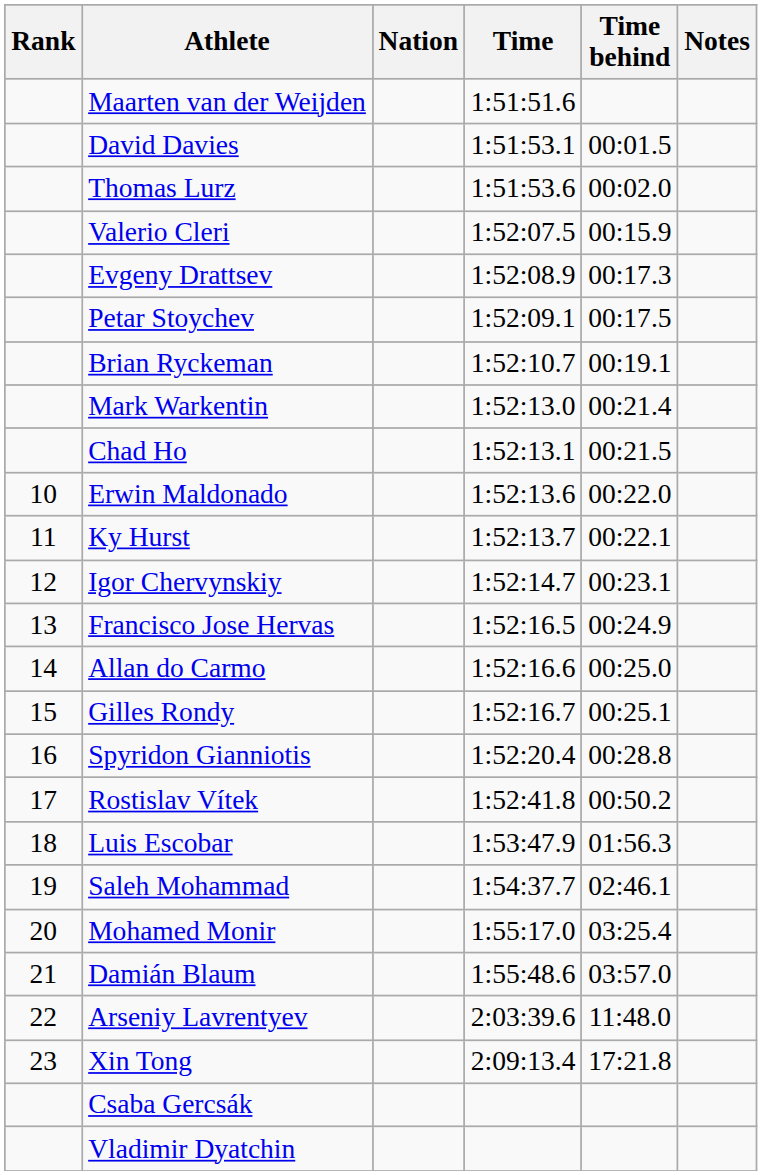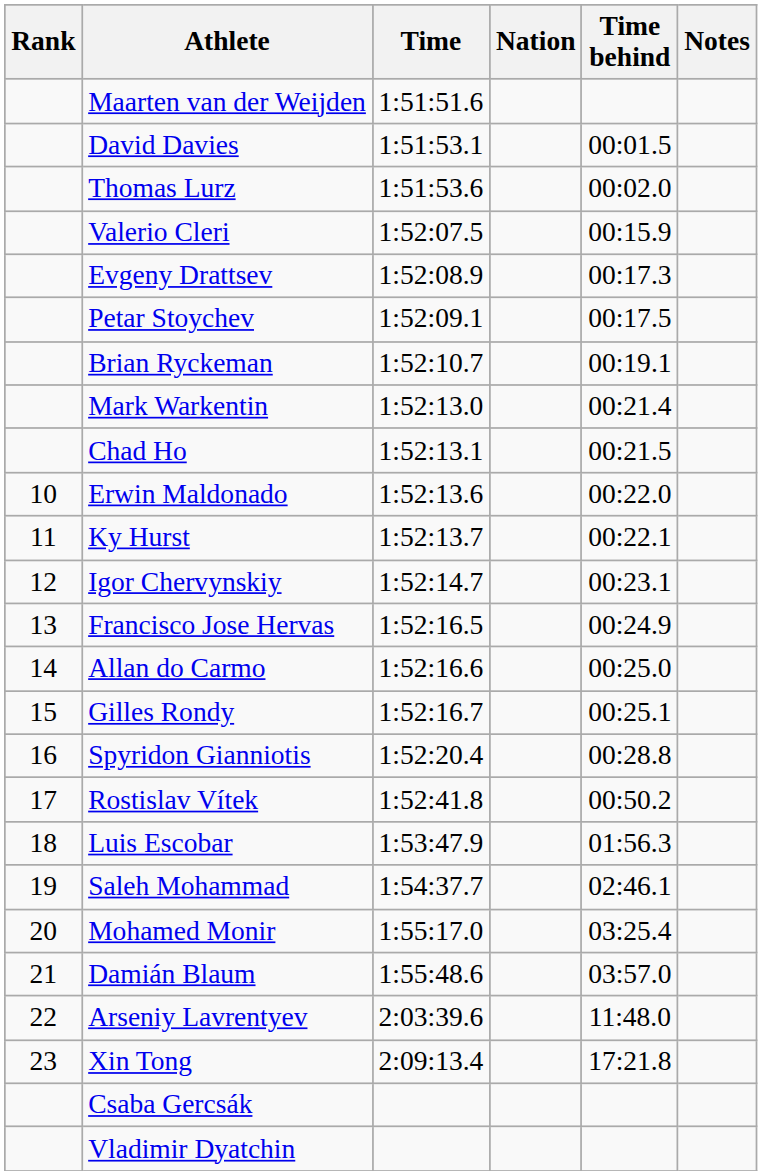columns swapped: Nation <-> Time
